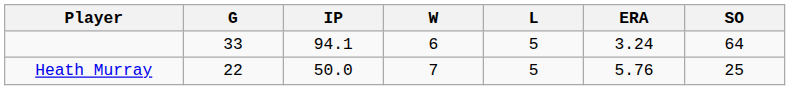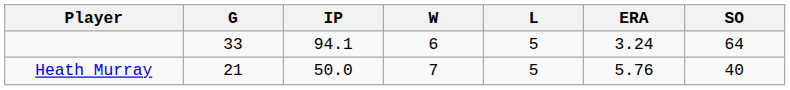Heath Murray | G: 22 -> 21
Heath Murray | SO: 25 -> 40
